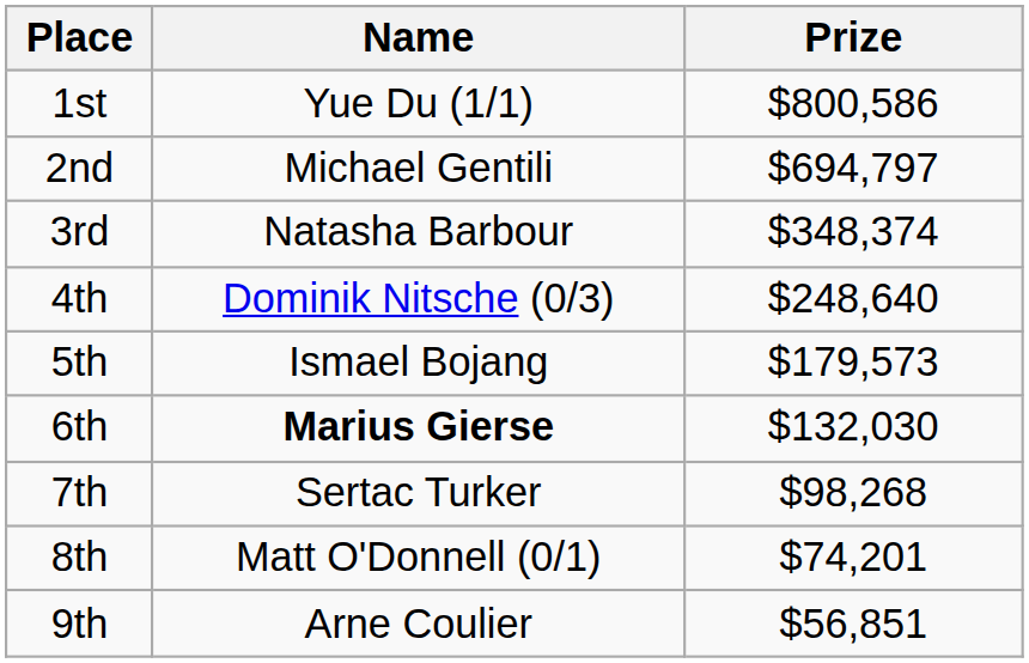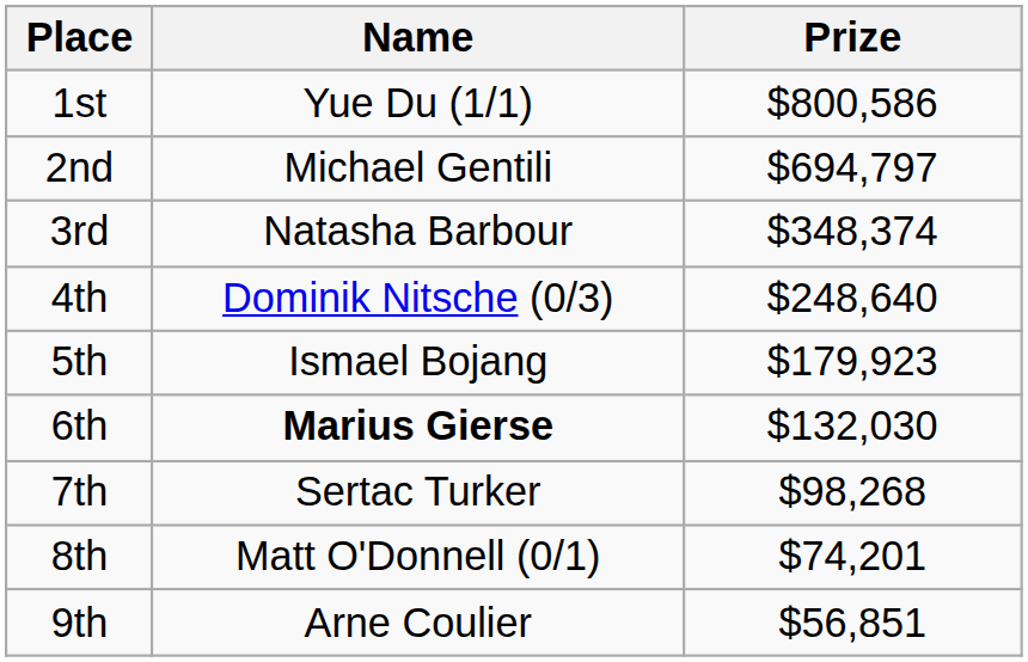5th | Prize: $179,573 -> $179,923
